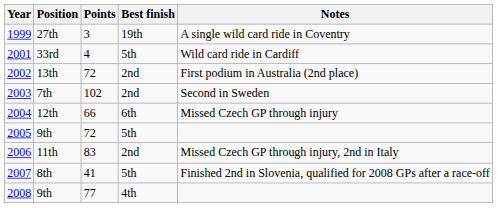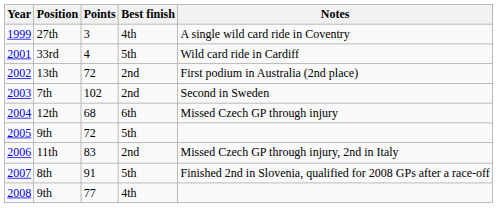1999 | Best finish: 19th -> 4th
2004 | Points: 66 -> 68
2007 | Points: 41 -> 91
